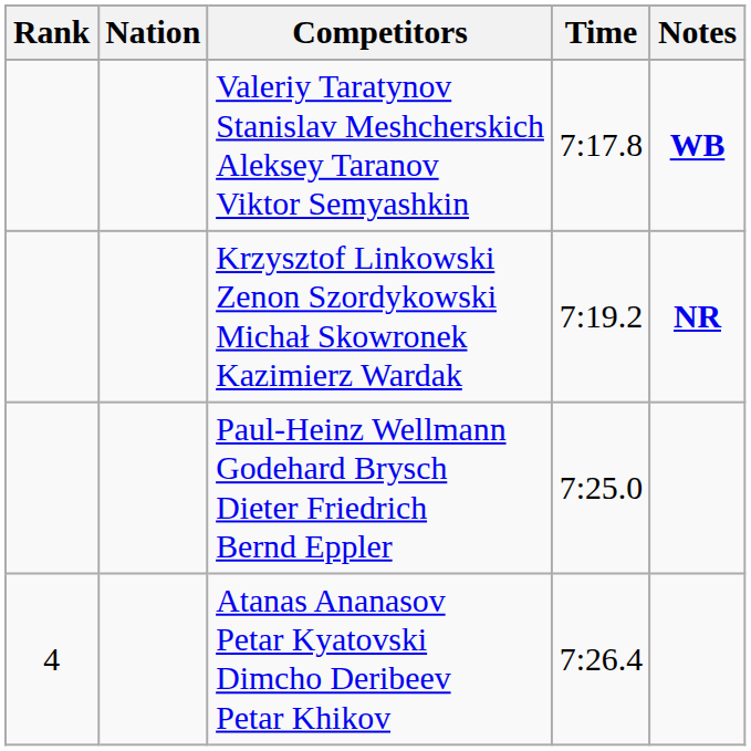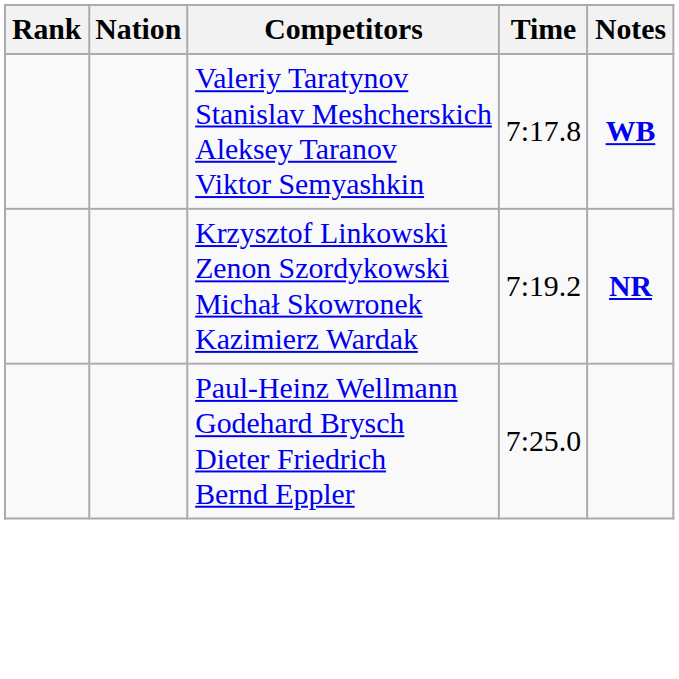- row: 4 | Atanas Ananasov Petar Kyatovski Dimcho Deribeev Petar Khikov | 7:26.4
